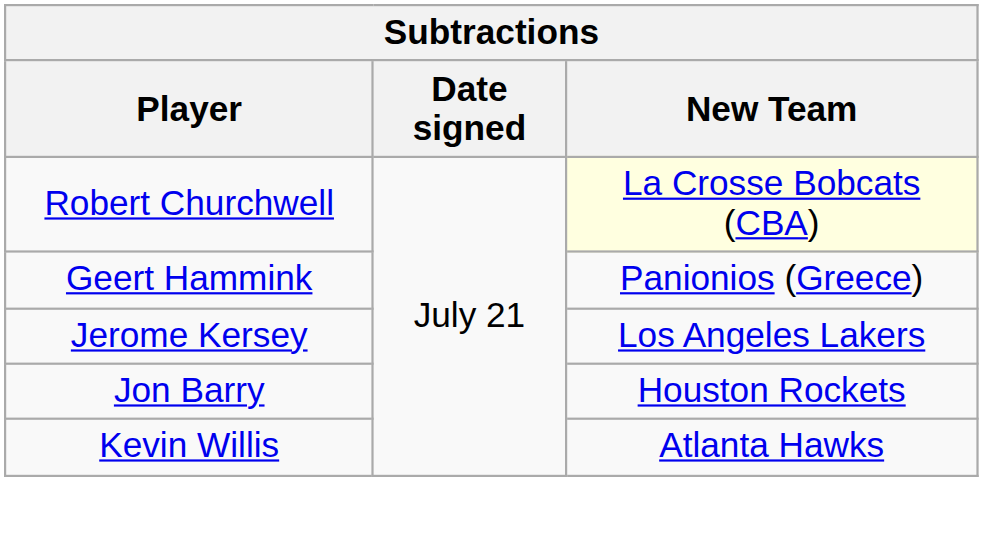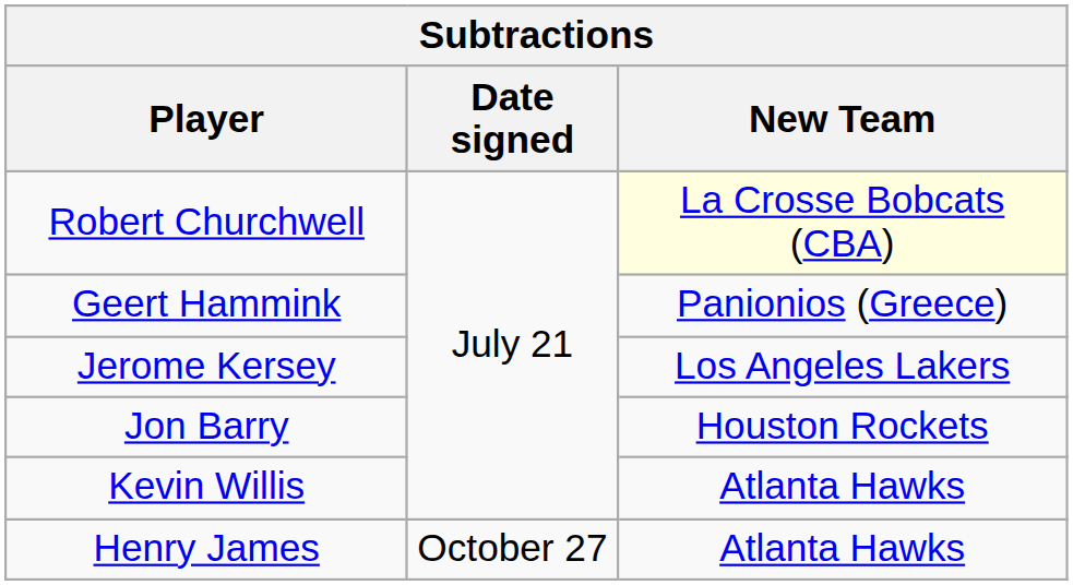+ row: Henry James | October 27 | Atlanta Hawks
